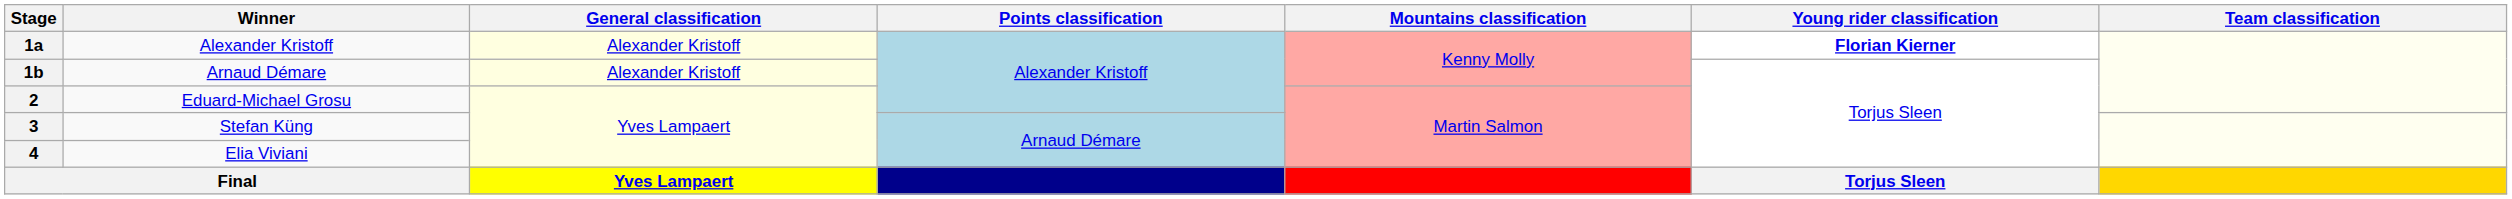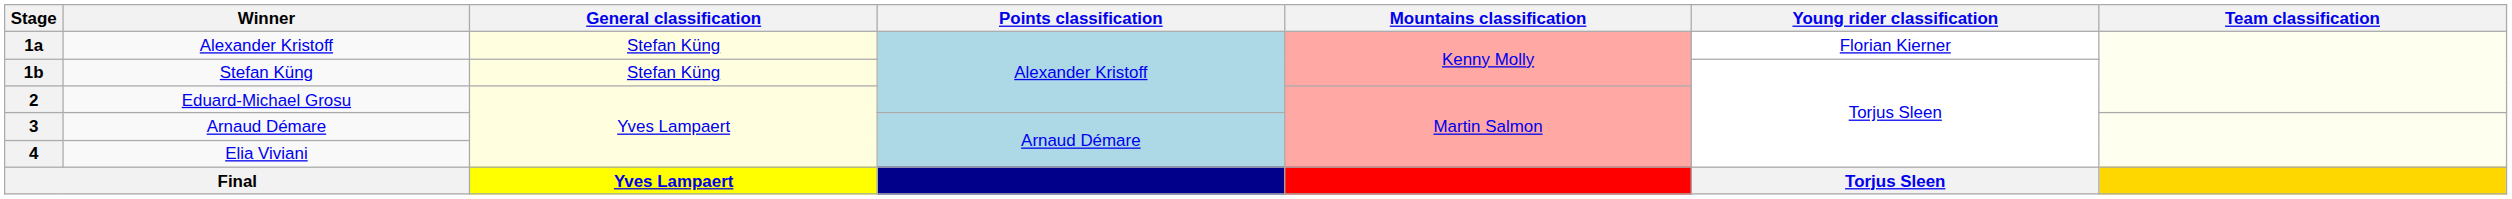1a | General classification: Alexander Kristoff -> Stefan Küng
1a | Young rider classification: bold -> normal
1b | Winner: Arnaud Démare -> Stefan Küng
1b | General classification: Alexander Kristoff -> Stefan Küng
3 | Winner: Stefan Küng -> Arnaud Démare
